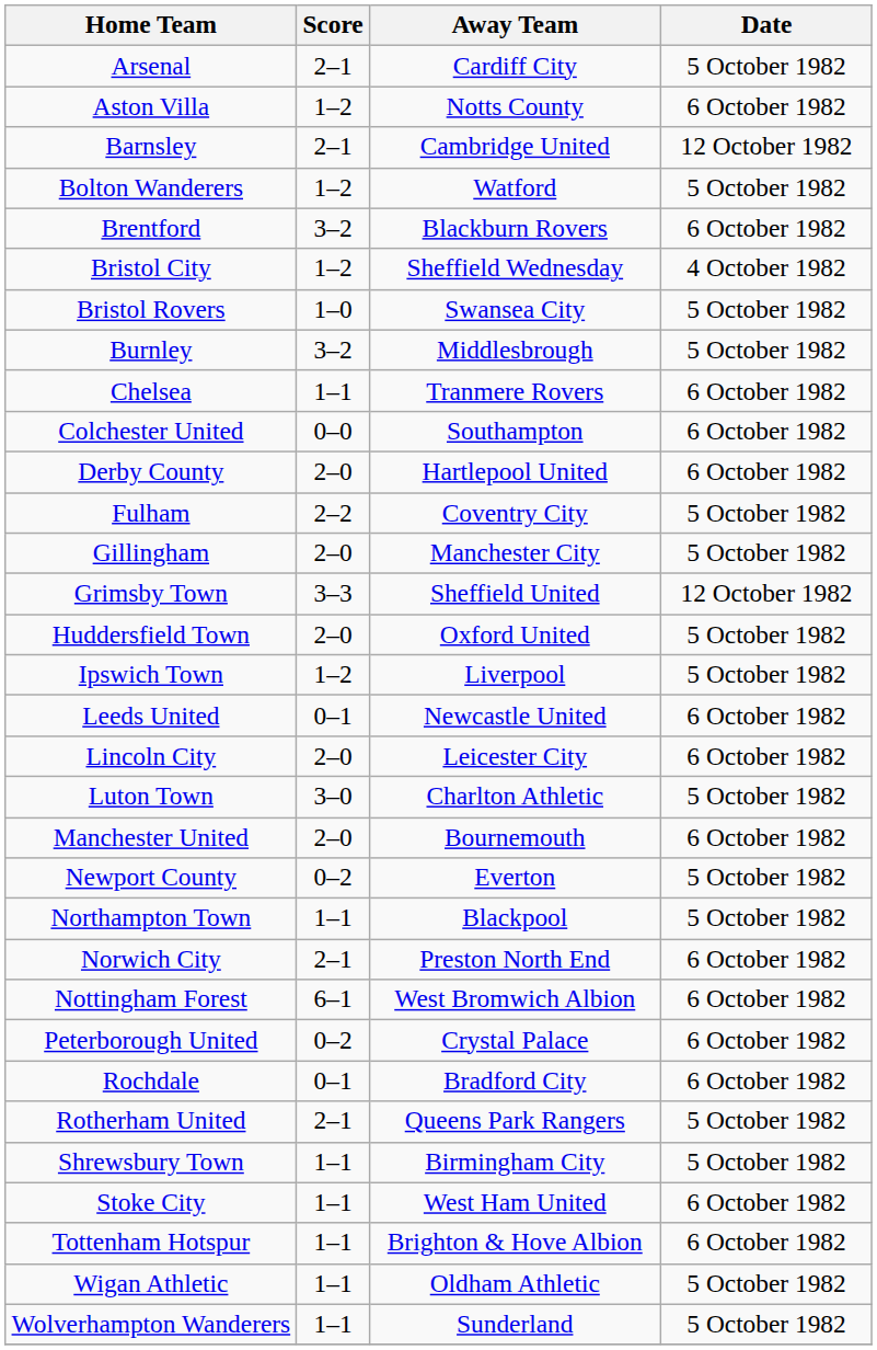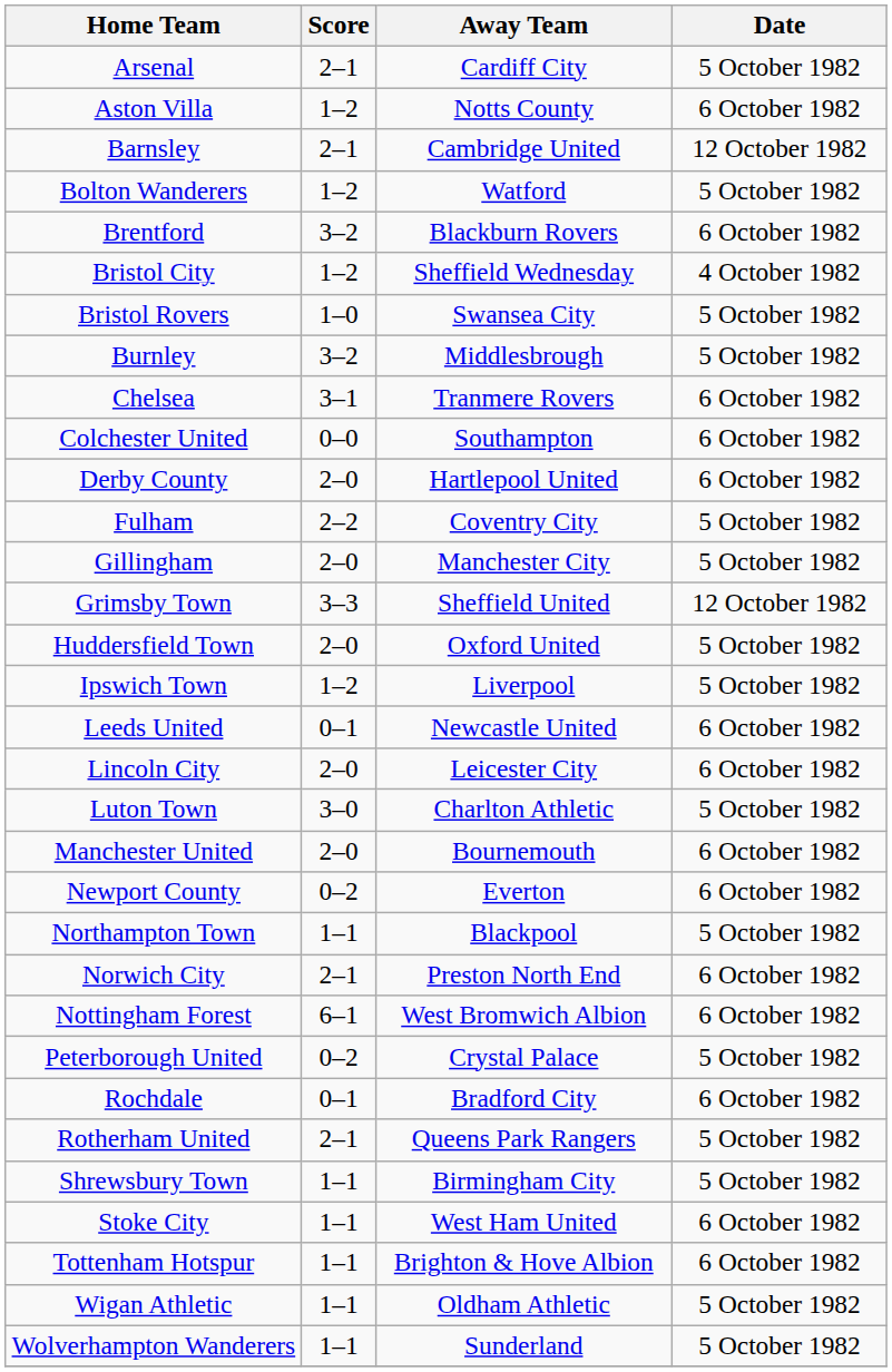Chelsea | Score: 1–1 -> 3–1
Newport County | Date: 5 October 1982 -> 6 October 1982
Peterborough United | Date: 6 October 1982 -> 5 October 1982
